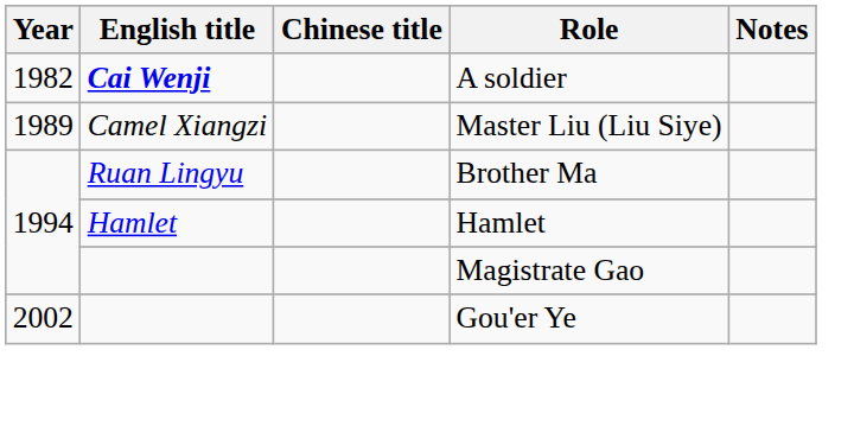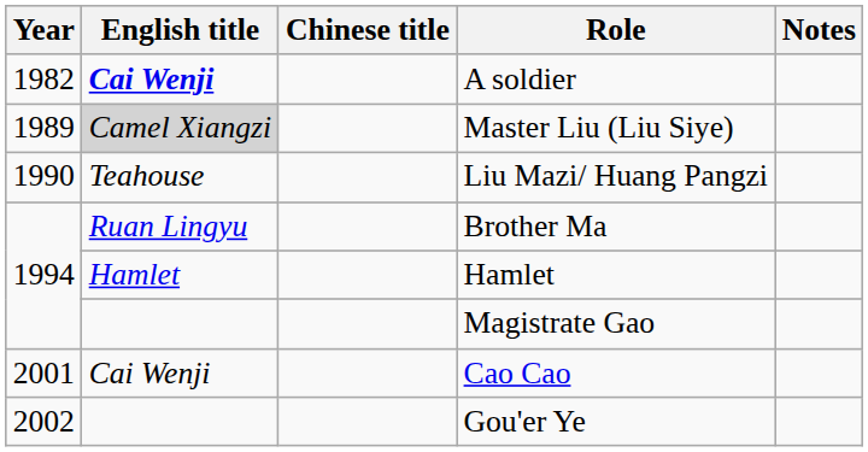Master Liu (Liu Siye) | English title: no background -> lightgrey background
+ row: 1990 | Teahouse | Liu Mazi/ Huang Pangzi
+ row: 2001 | Cai Wenji | Cao Cao
